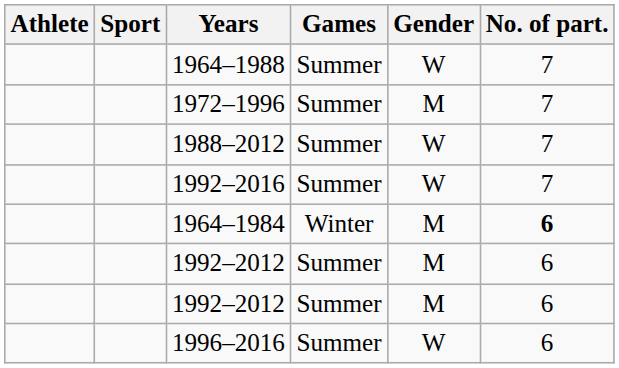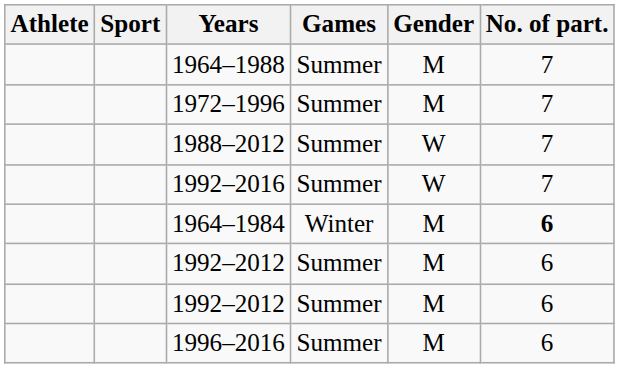1964–1988 | Gender: W -> M
1996–2016 | Gender: W -> M
